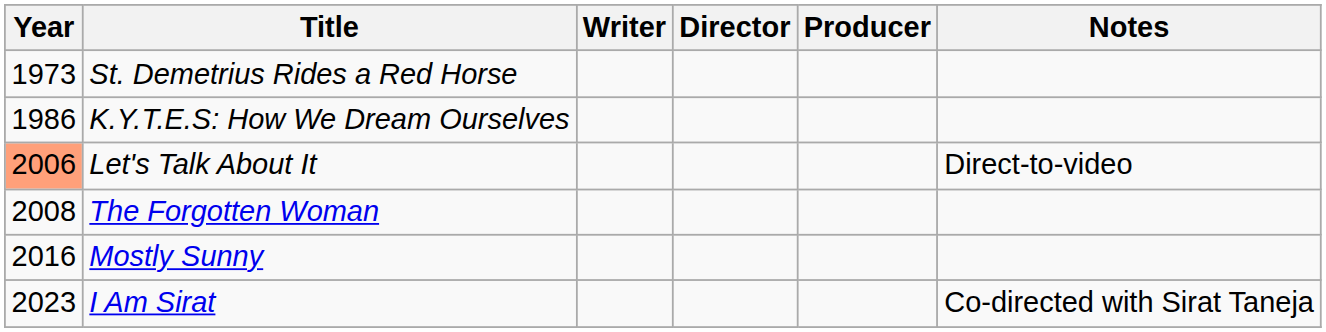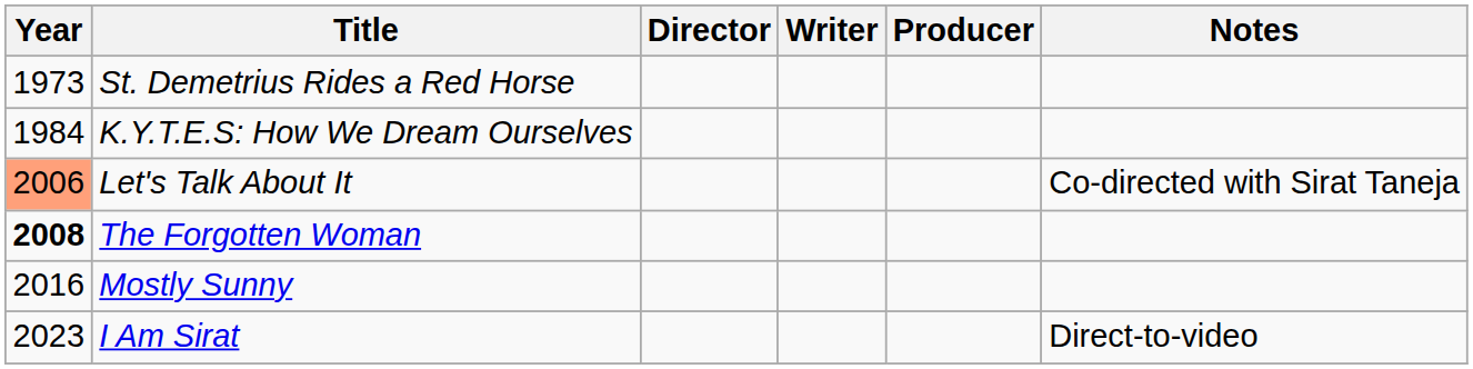columns swapped: Director <-> Writer
K.Y.T.E.S: How We Dream Ourselves | Year: 1986 -> 1984
Let's Talk About It | Notes: Direct-to-video -> Co-directed with Sirat Taneja
The Forgotten Woman | Year: normal -> bold
I Am Sirat | Notes: Co-directed with Sirat Taneja -> Direct-to-video
